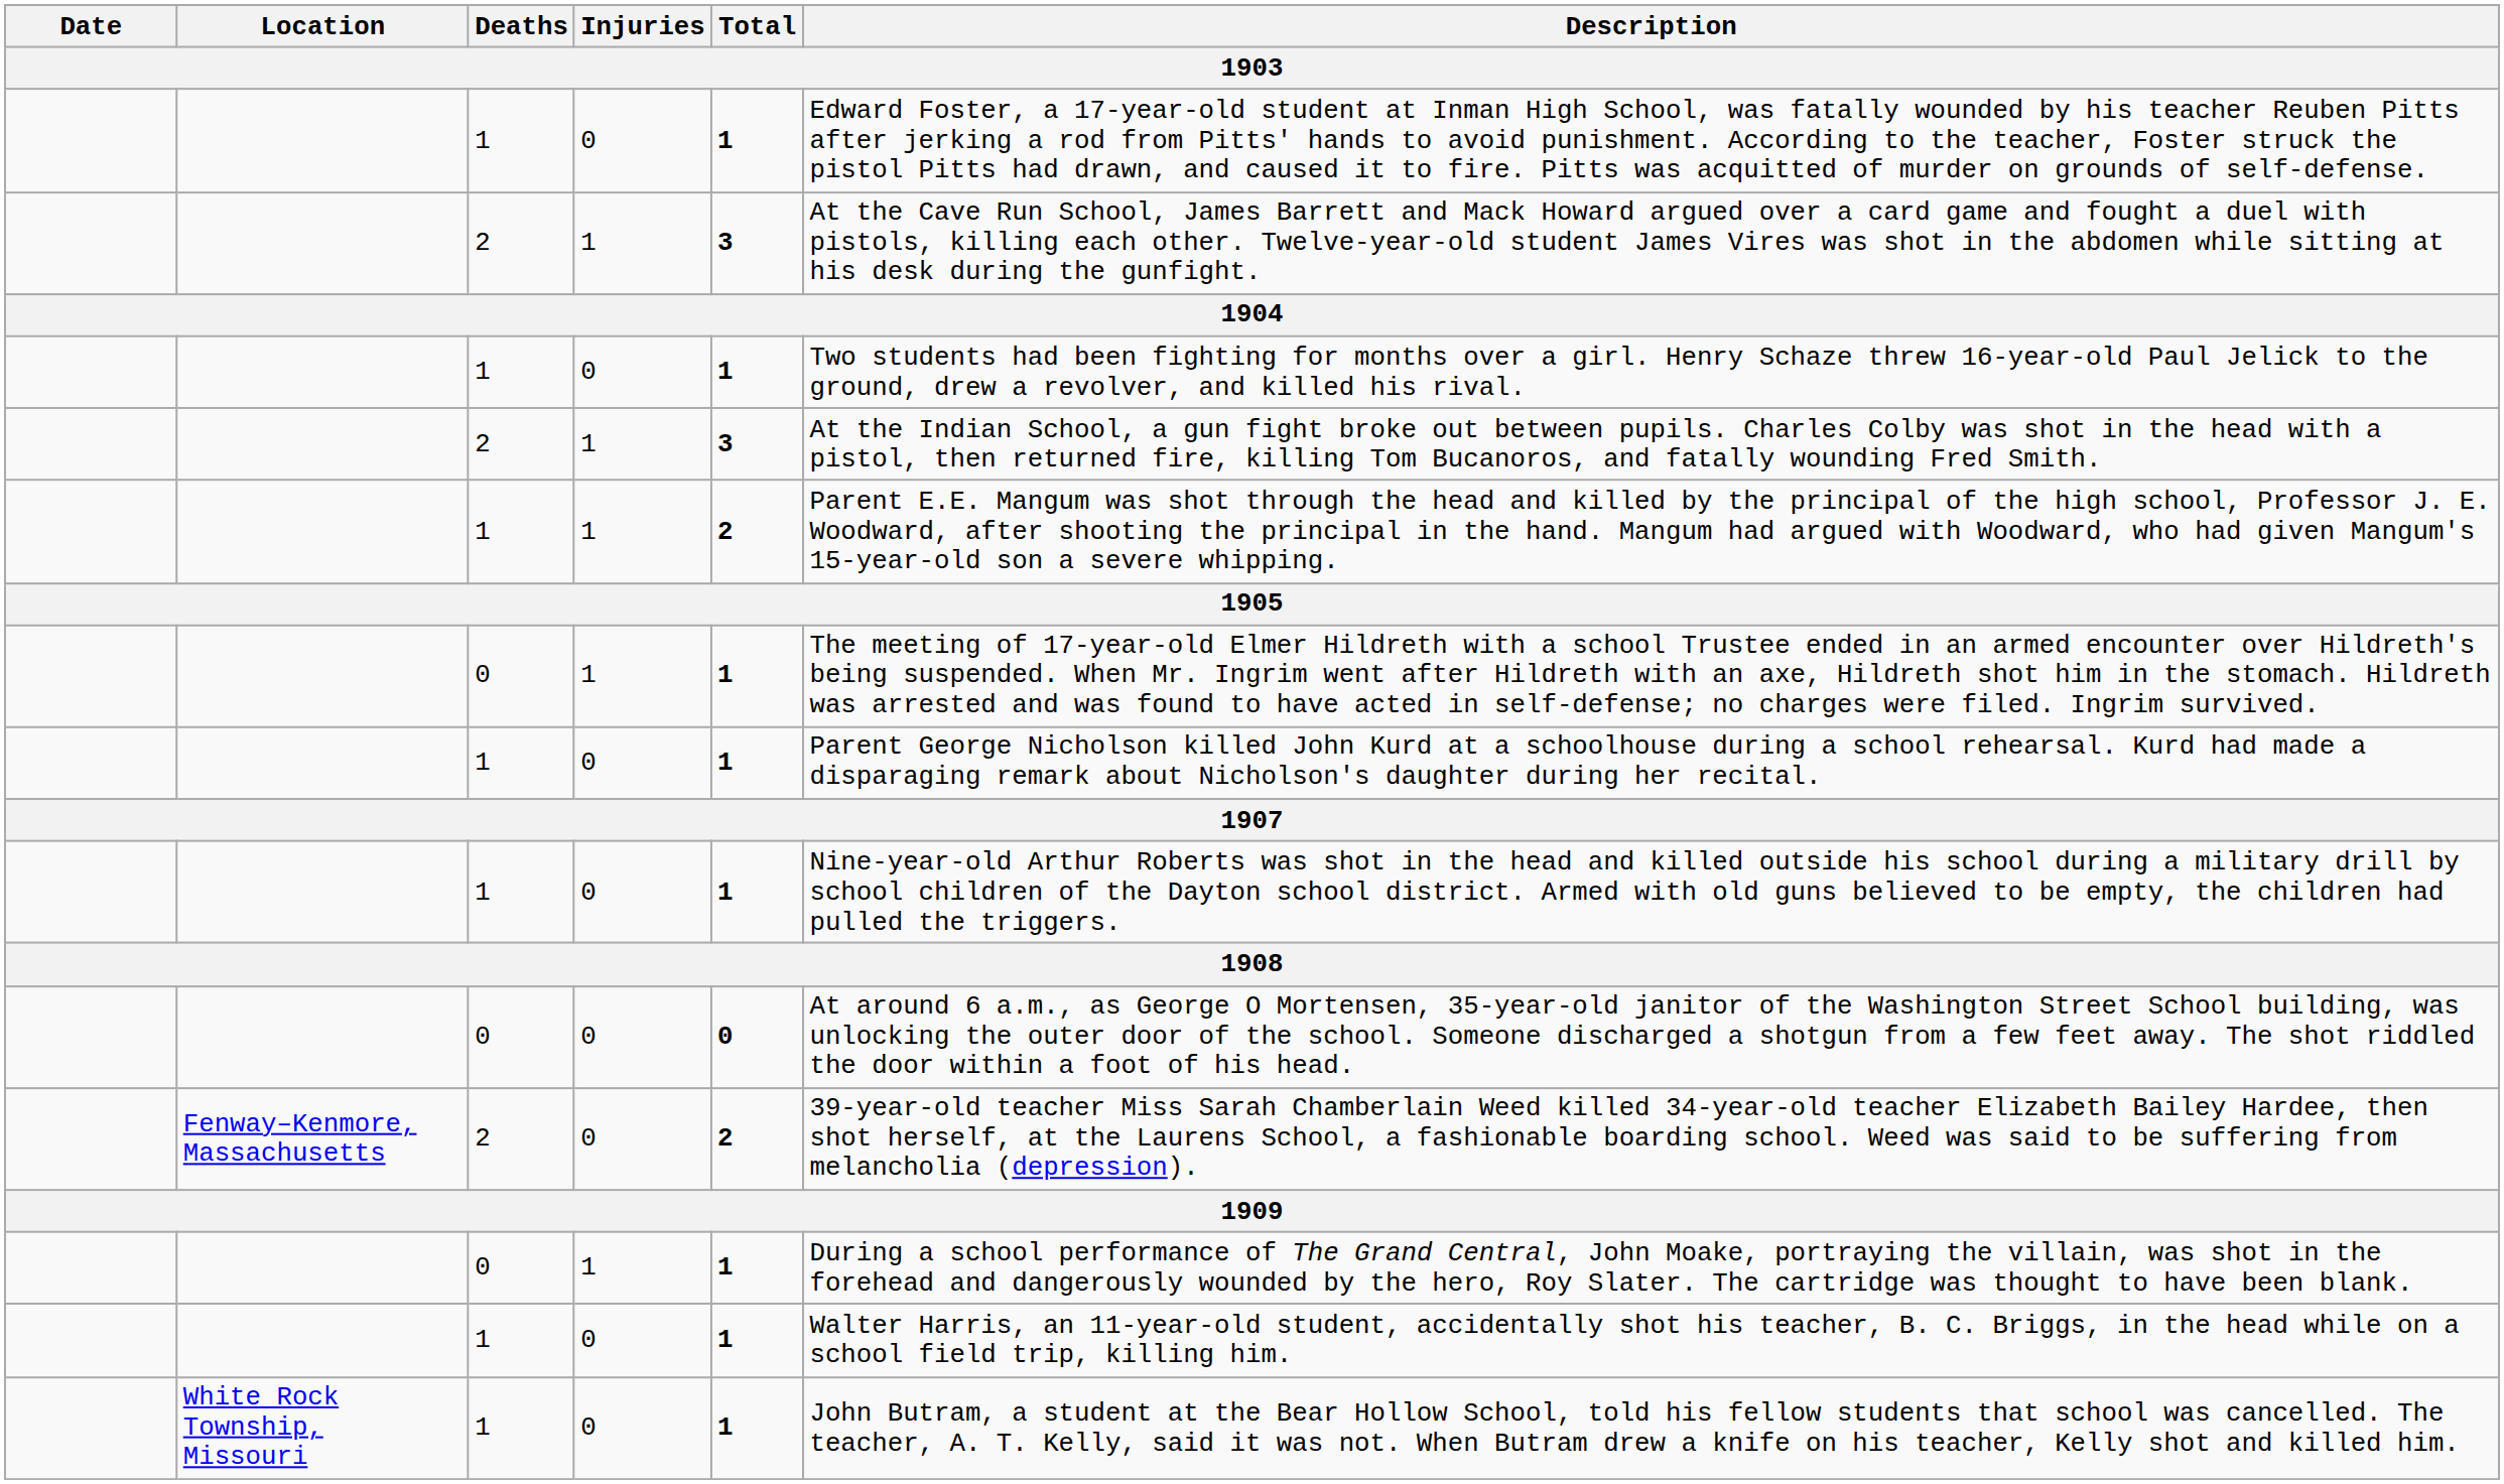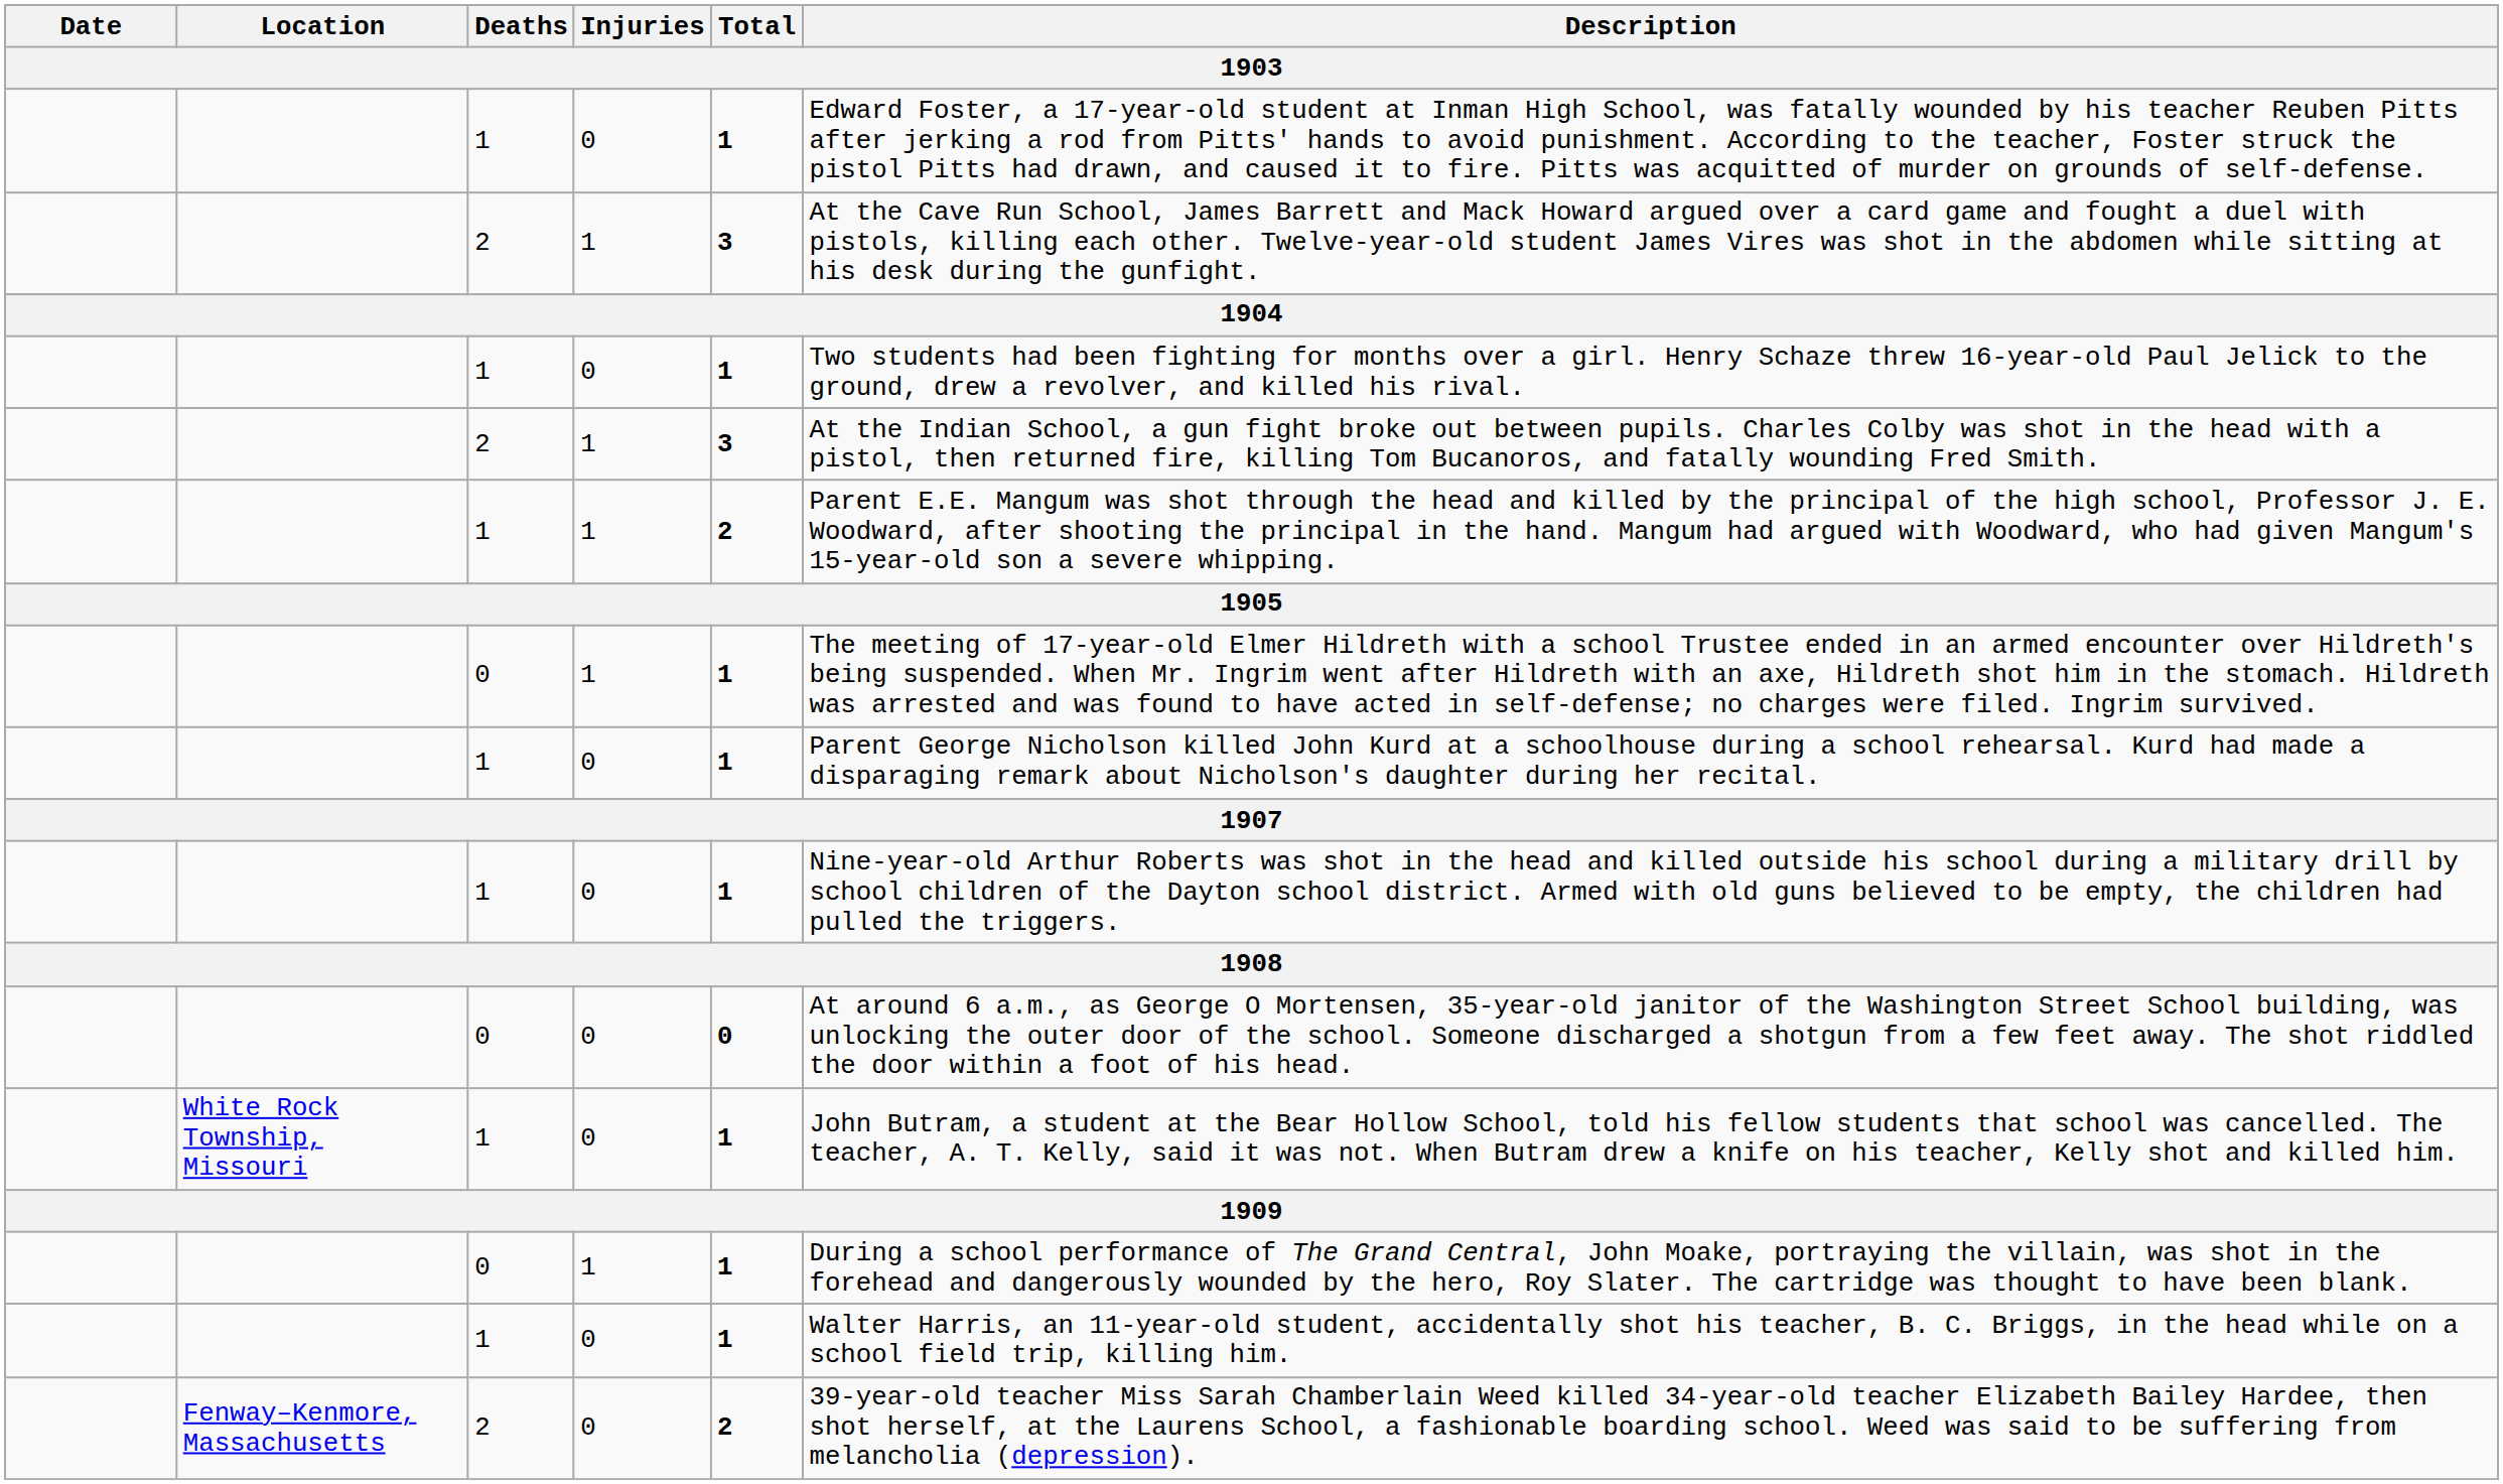rows swapped: Fenway–Kenmore, Massachusetts <-> White Rock Township, Missouri
